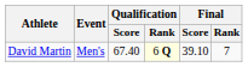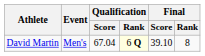David Martin | Qualification / Score: 67.40 -> 67.04
David Martin | Final / Rank: 7 -> 8
